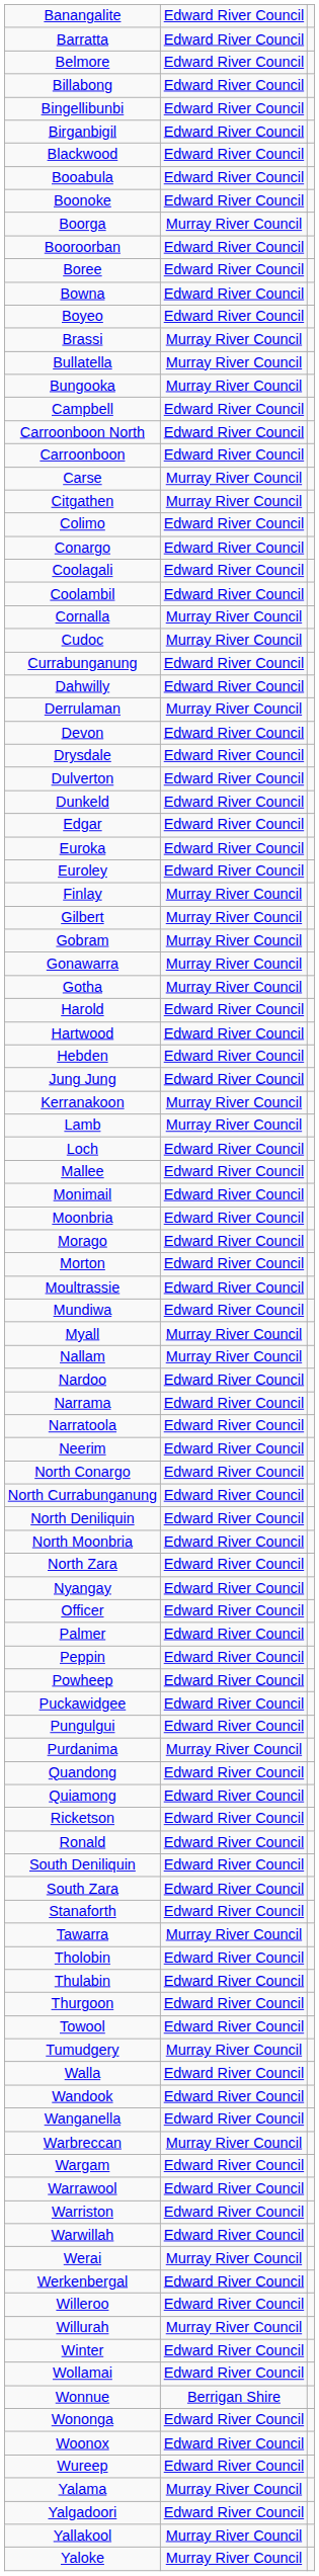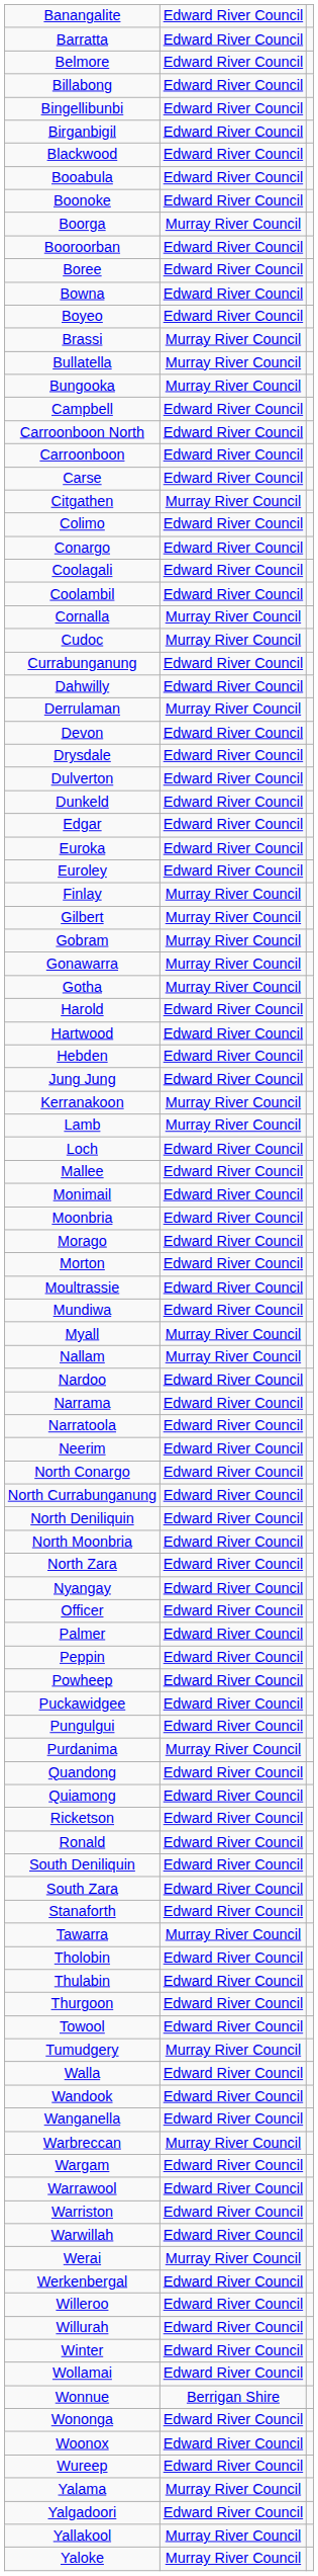Carse | column 2: Murray River Council -> Edward River Council
Willurah | column 2: Murray River Council -> Edward River Council
